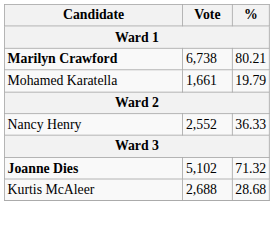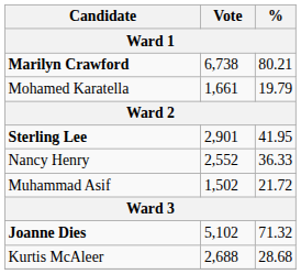+ row: Sterling Lee | 2,901 | 41.95
+ row: Muhammad Asif | 1,502 | 21.72
